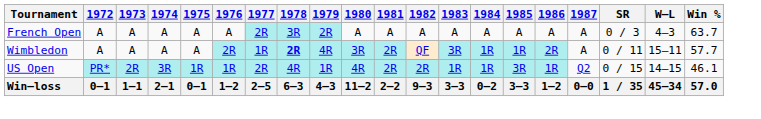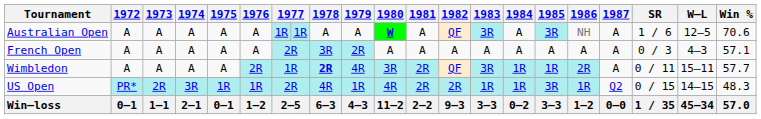+ row: Australian Open | A | A | A | A | A | 1R | 1R | A | A | W | A | QF | 3R | A | 3R | NH | A | 1 / 6 | 12–5 | 70.6
French Open | Win %: 63.7 -> 57.1
US Open | Win %: 46.1 -> 48.3
